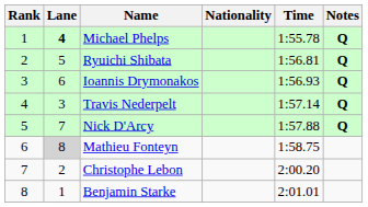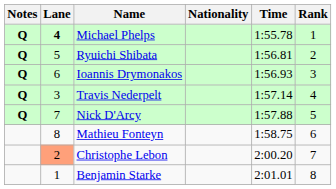columns swapped: Rank <-> Notes
Mathieu Fonteyn | Lane: lightgrey background -> no background
Christophe Lebon | Lane: no background -> lightsalmon background
